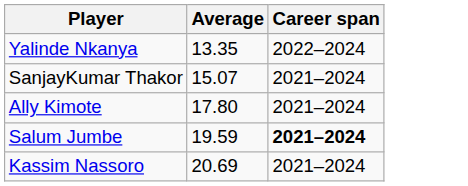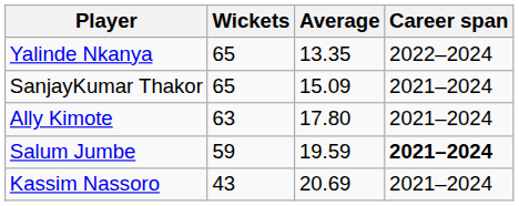+ column: Wickets | 65 | 65 | 63 | 59 | 43
SanjayKumar Thakor | Average: 15.07 -> 15.09
